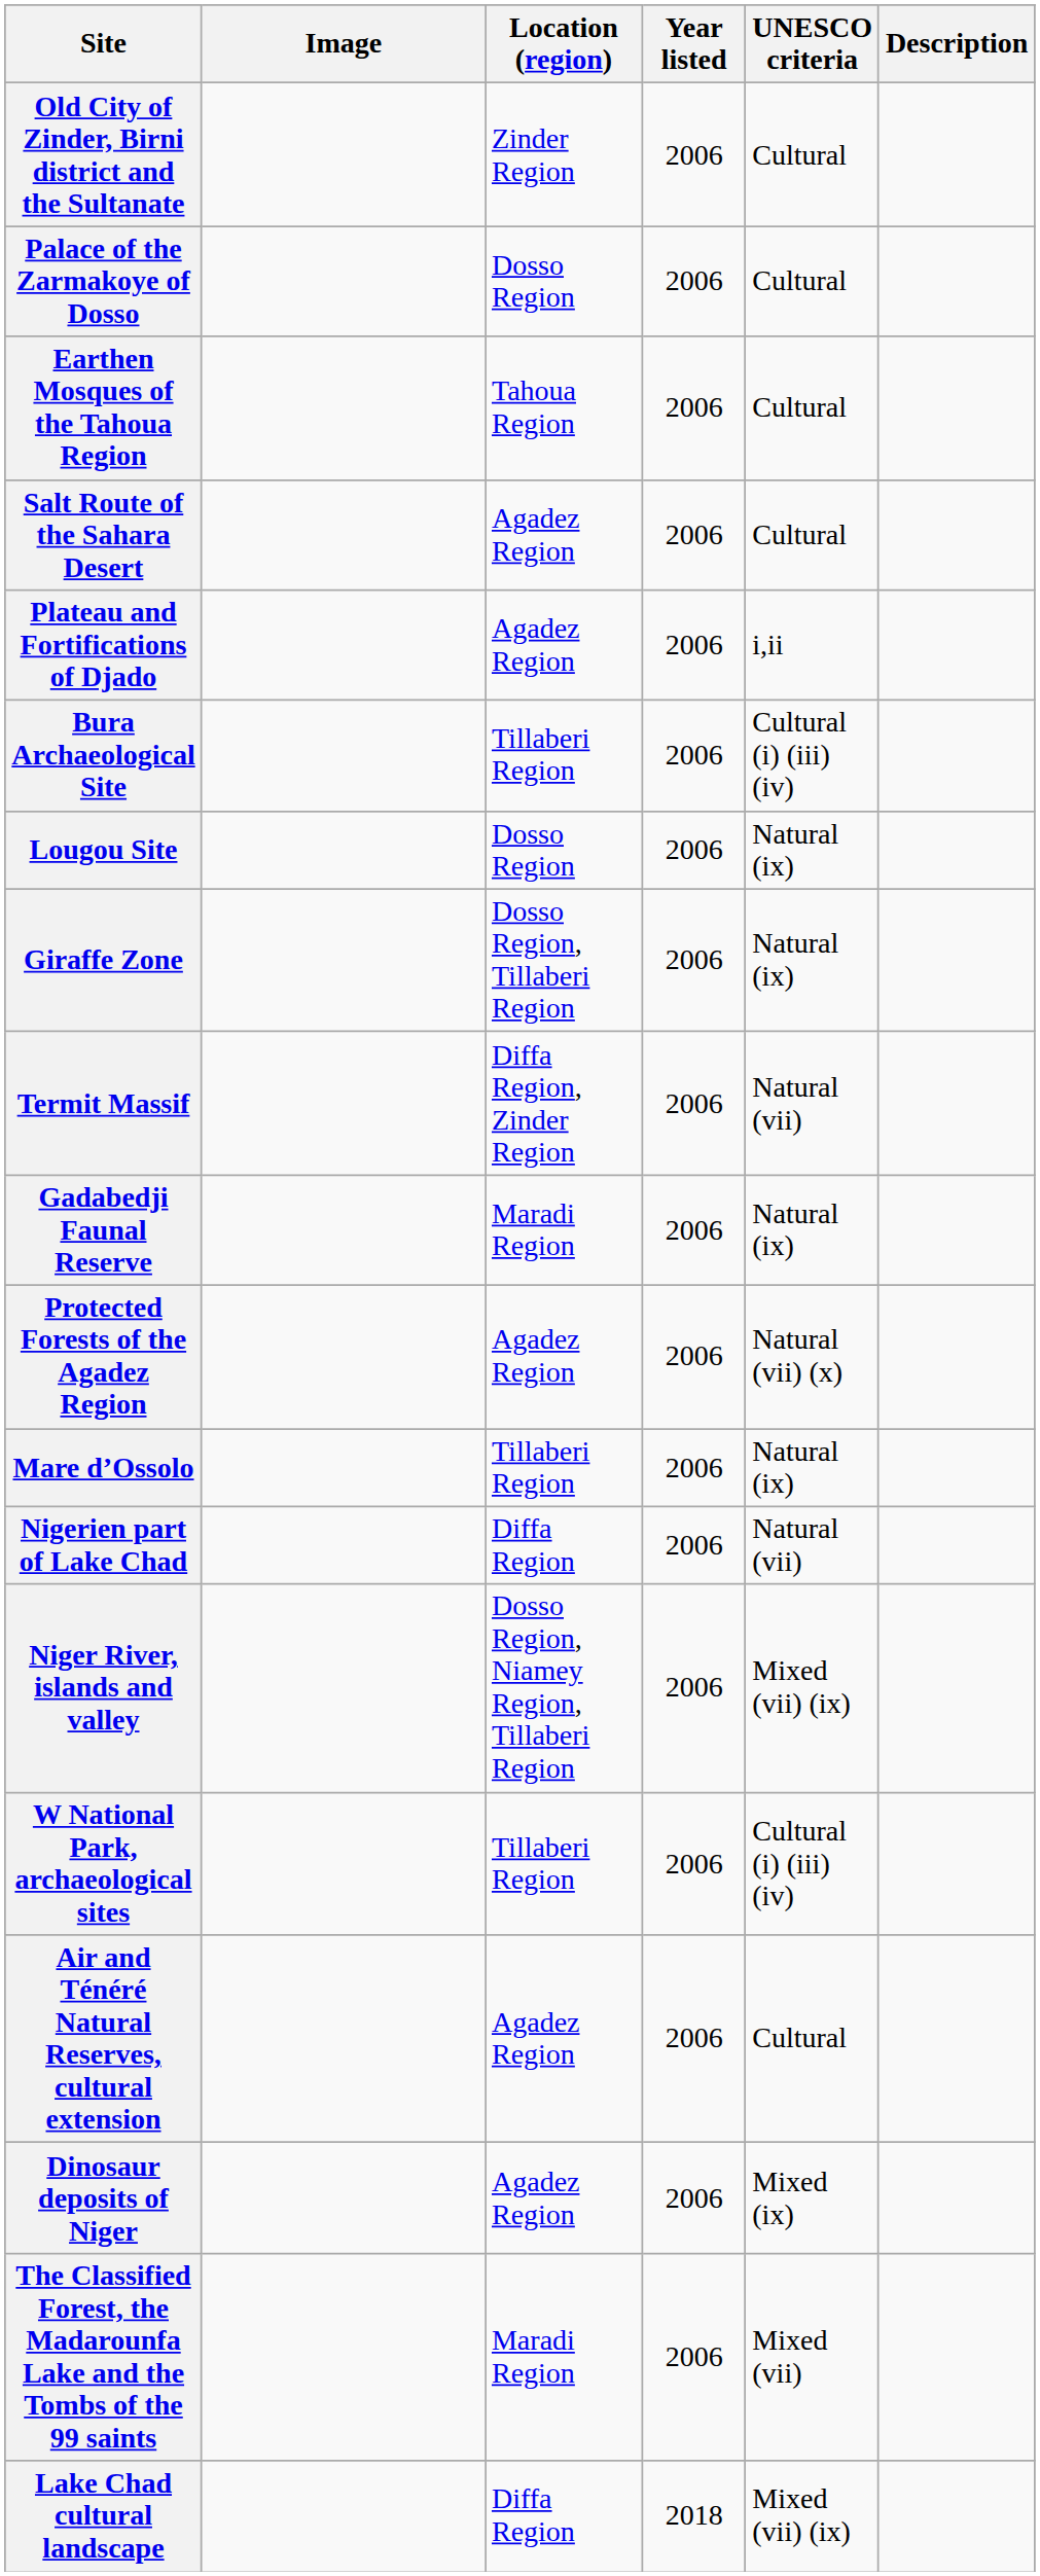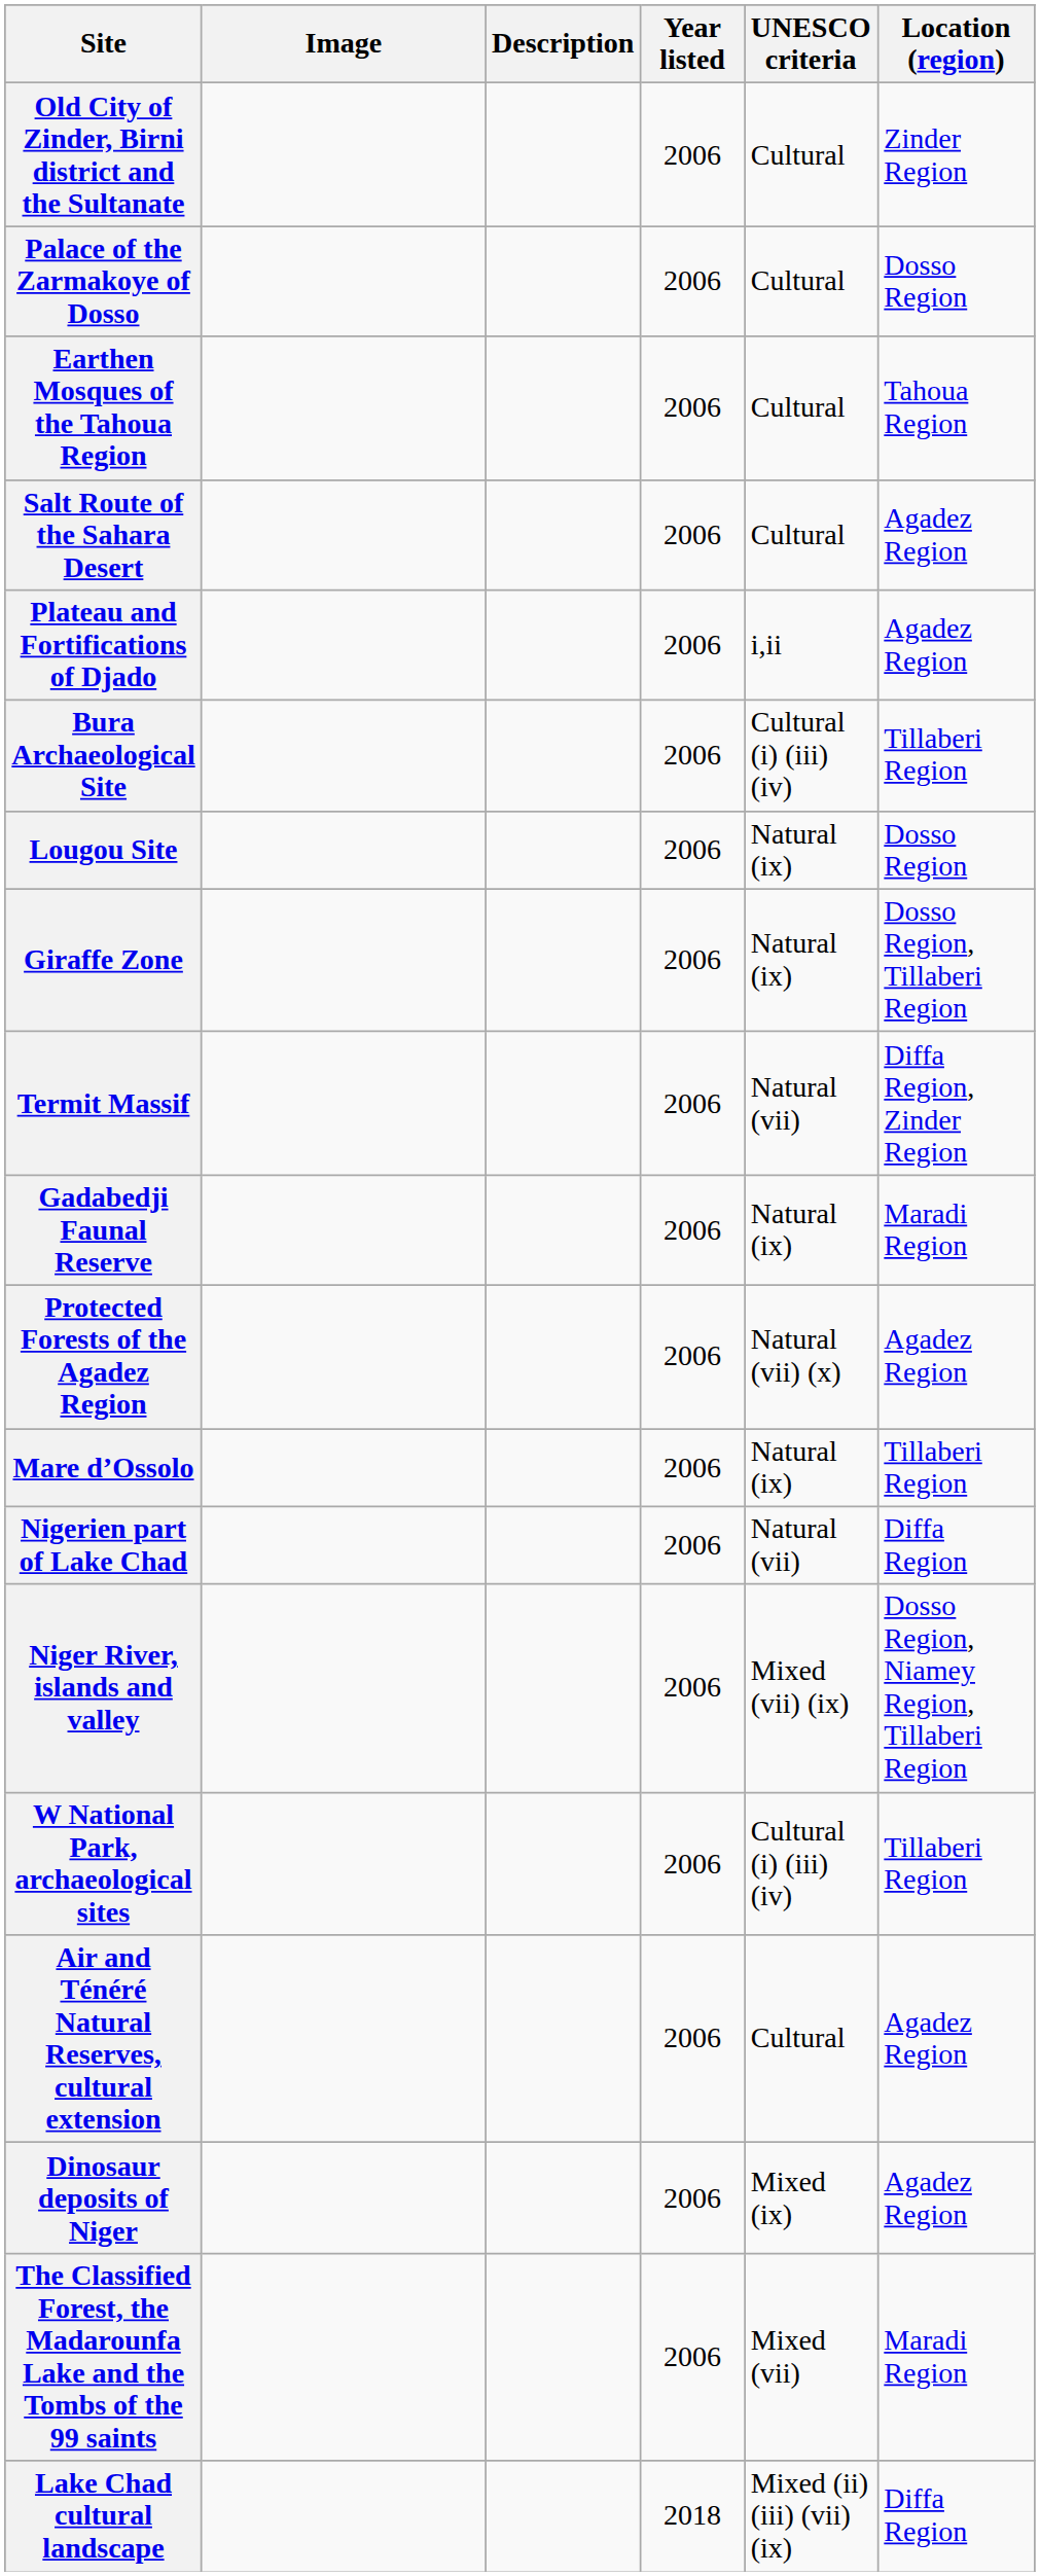columns swapped: Location (region) <-> Description
Lake Chad cultural landscape | UNESCO criteria: Mixed (vii) (ix) -> Mixed (ii) (iii) (vii) (ix)
